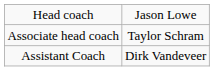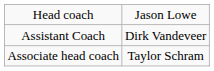rows swapped: Associate head coach <-> Assistant Coach
